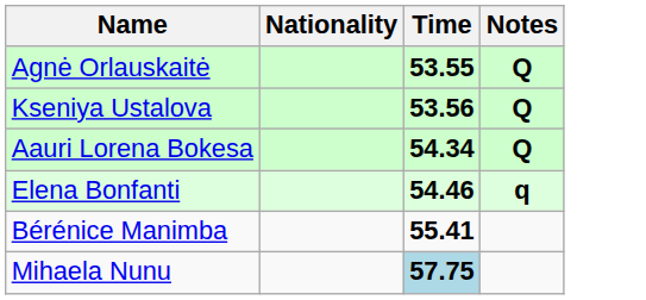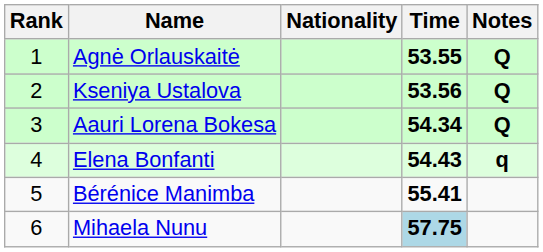+ column: Rank | 1 | 2 | 3 | 4 | 5 | 6
Elena Bonfanti | Time: 54.46 -> 54.43
